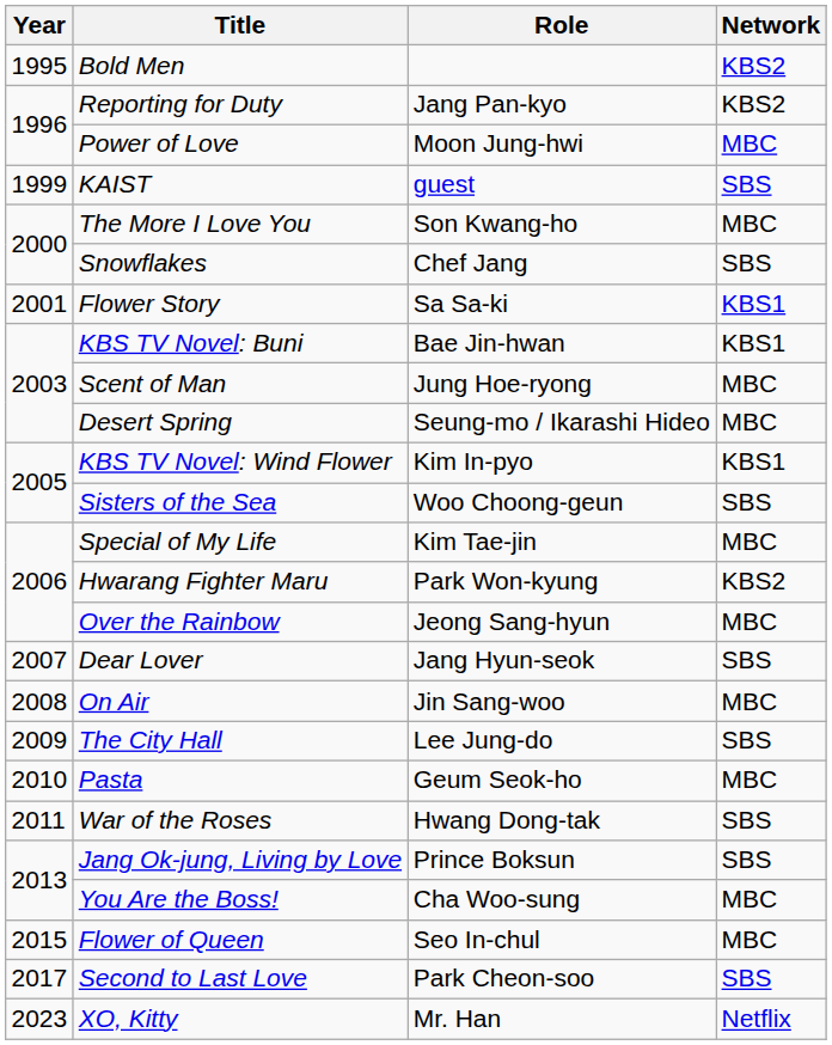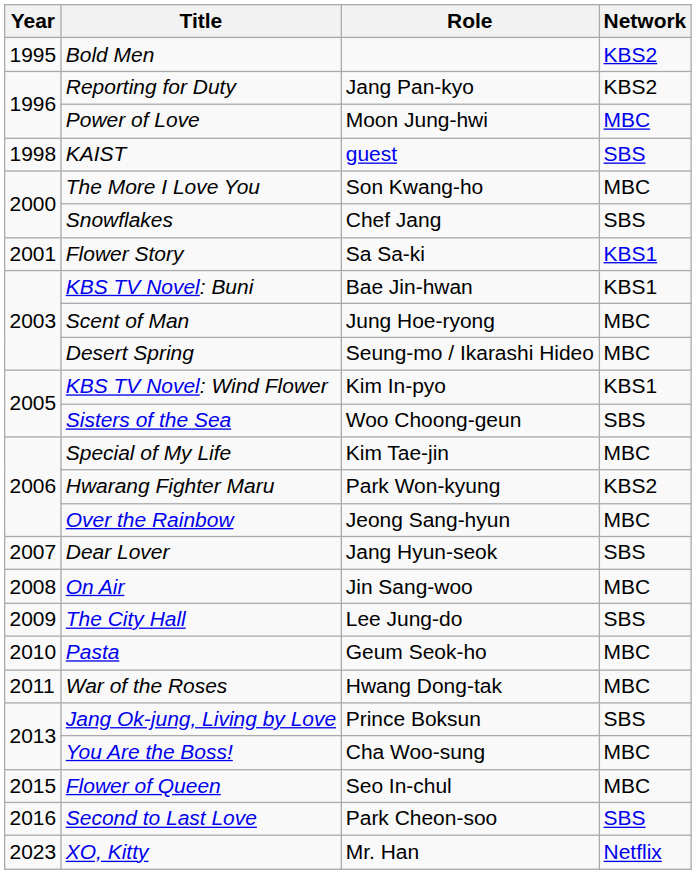KAIST | Year: 1999 -> 1998
War of the Roses | Network: SBS -> MBC
Second to Last Love | Year: 2017 -> 2016
